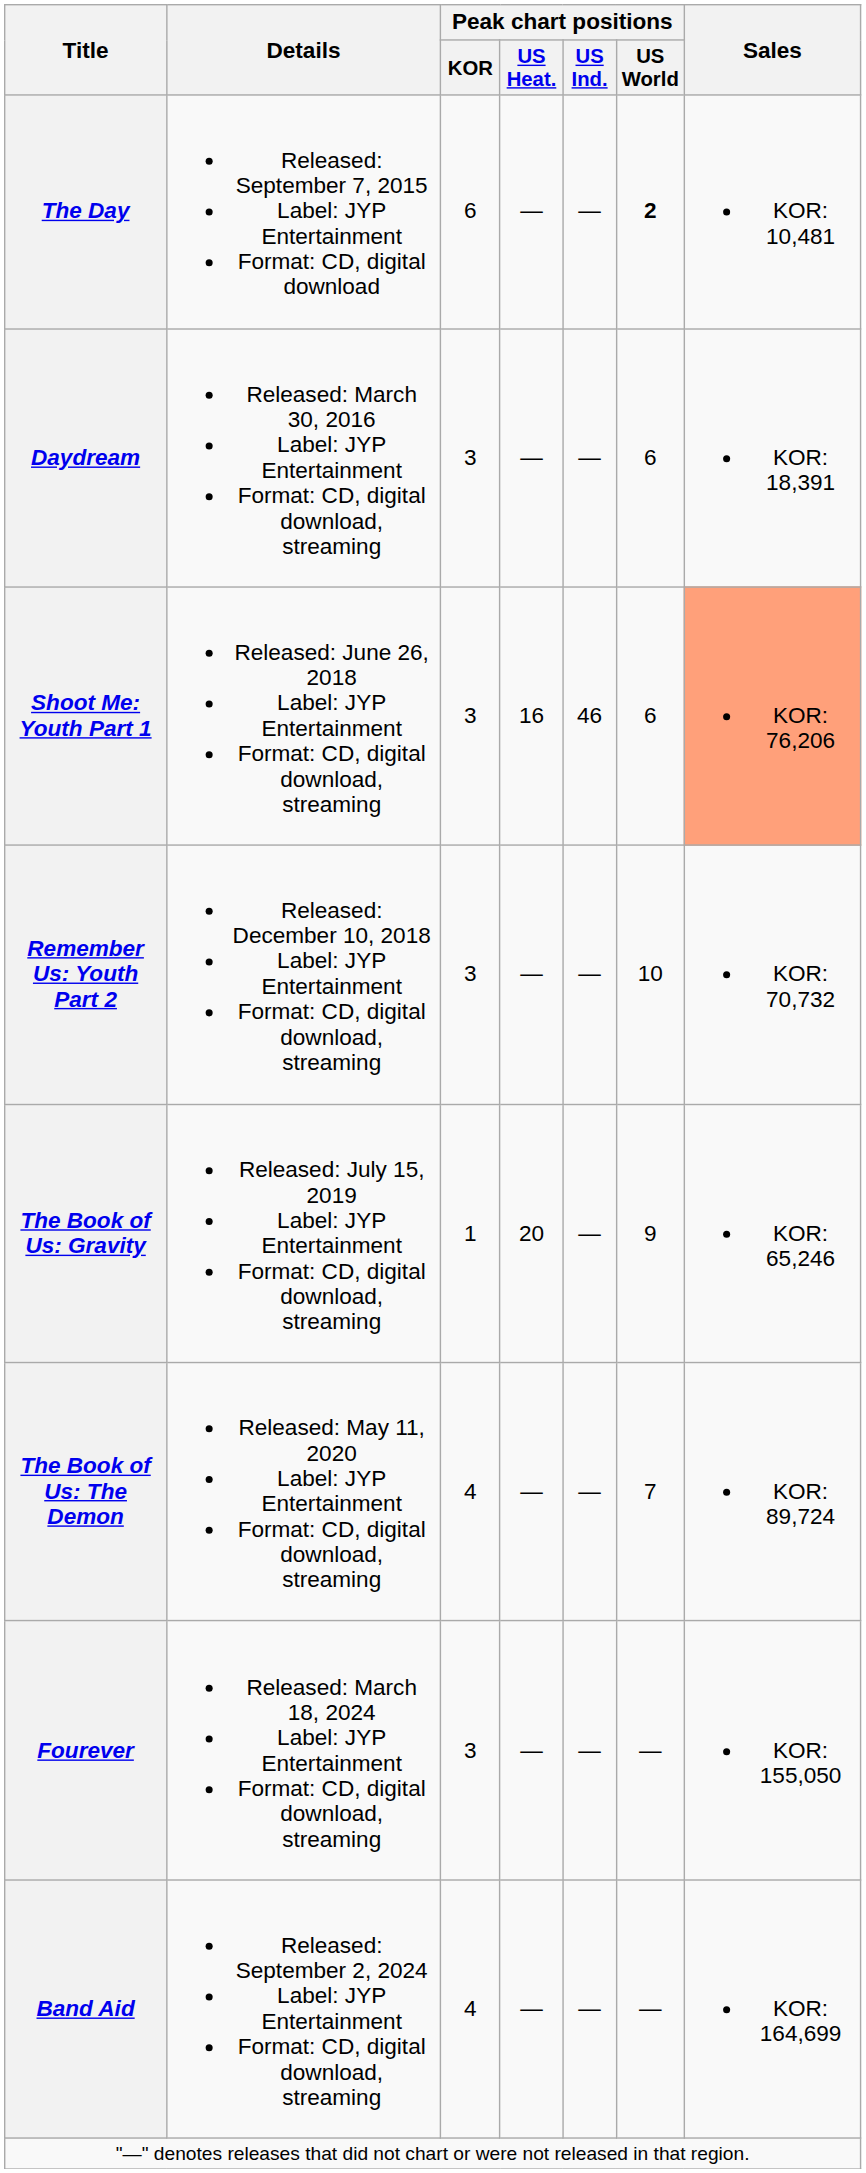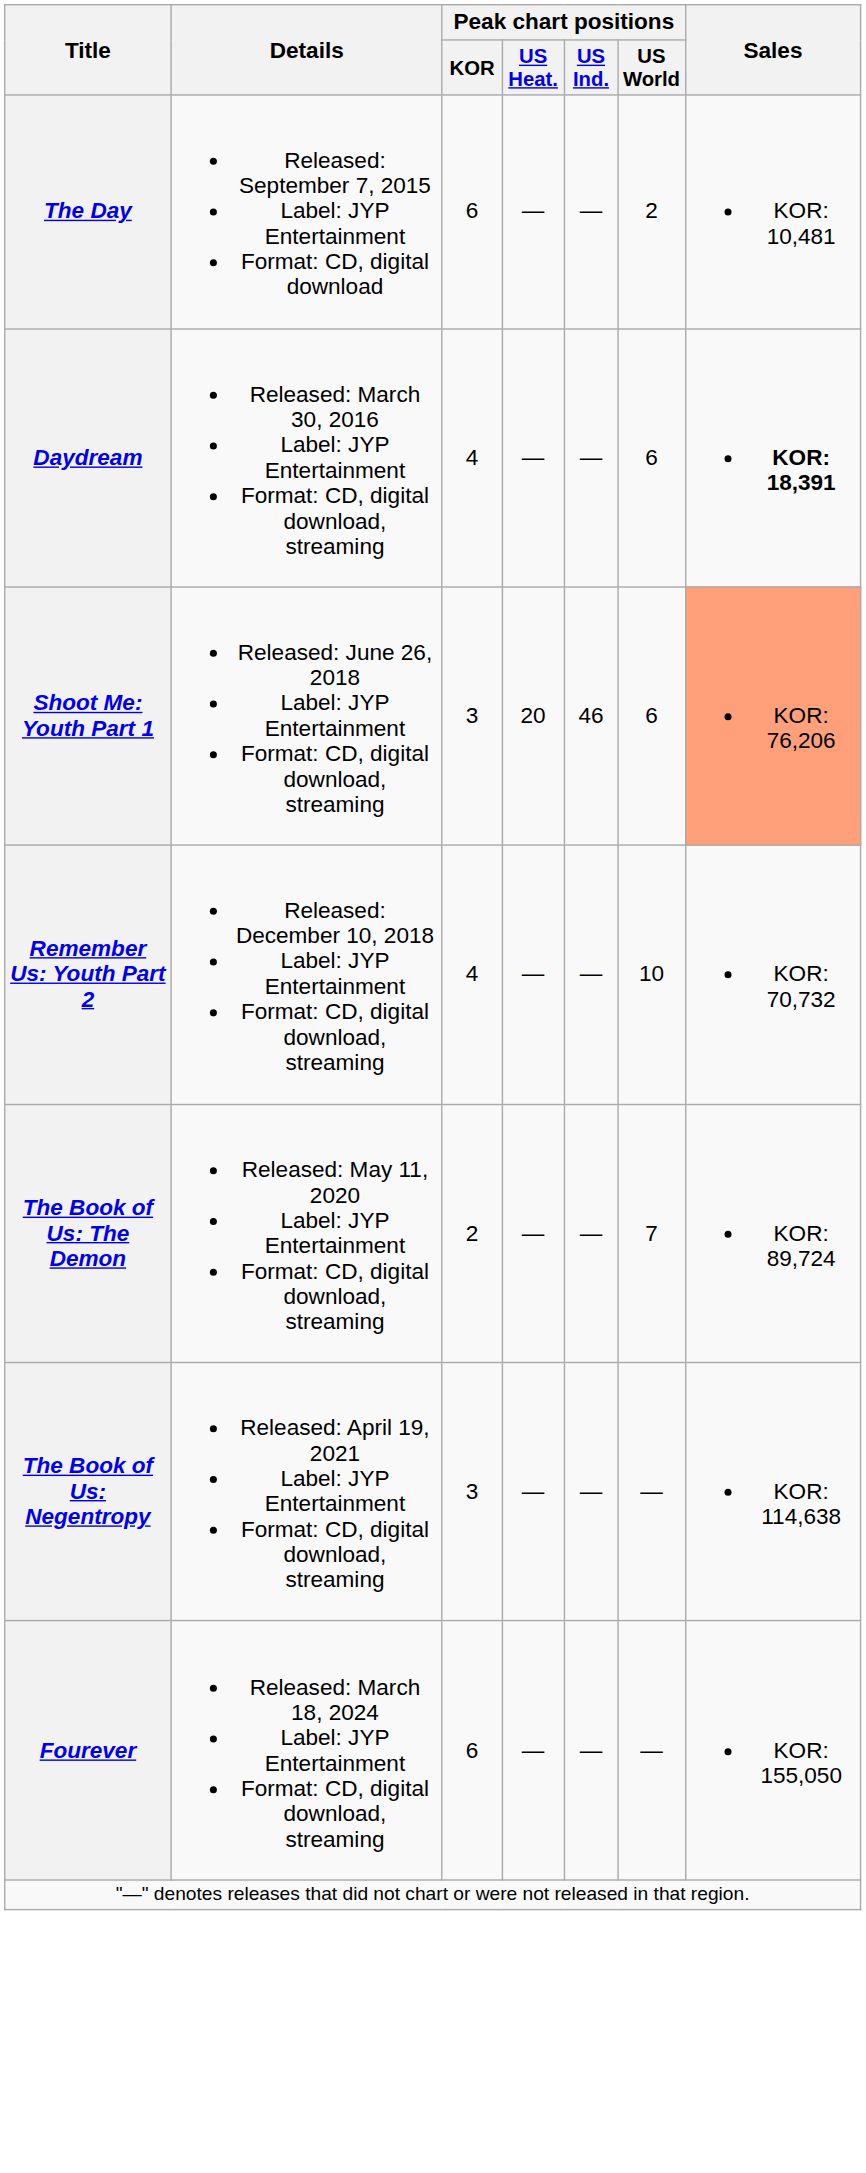The Day | Peak chart positions / US World: bold -> normal
Daydream | Peak chart positions / KOR: 3 -> 4
Daydream | Sales: normal -> bold
Shoot Me: Youth Part 1 | Peak chart positions / US Heat.: 16 -> 20
Remember Us: Youth Part 2 | Peak chart positions / KOR: 3 -> 4
- row: The Book of Us: Gravity | Released: July 15, 2019 Label: JYP Entertainment Format: CD, digital download, streaming | 1 | 20 | — | 9 | KOR: 65,246
The Book of Us: The Demon | Peak chart positions / KOR: 4 -> 2
+ row: The Book of Us: Negentropy | Released: April 19, 2021 Label: JYP Entertainment Format: CD, digital download, streaming | 3 | — | — | — | KOR: 114,638
Fourever | Peak chart positions / KOR: 3 -> 6
- row: Band Aid | Released: September 2, 2024 Label: JYP Entertainment Format: CD, digital download, streaming | 4 | — | — | — | KOR: 164,699
